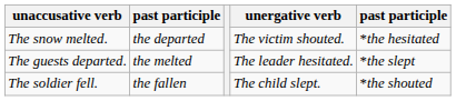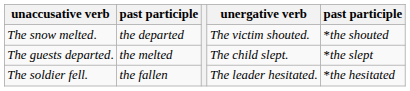The snow melted. | column 5: *the hesitated -> *the shouted
The guests departed. | unergative verb: The leader hesitated. -> The child slept.
The soldier fell. | unergative verb: The child slept. -> The leader hesitated.
The soldier fell. | column 5: *the shouted -> *the hesitated
